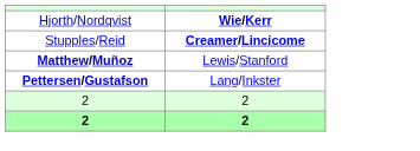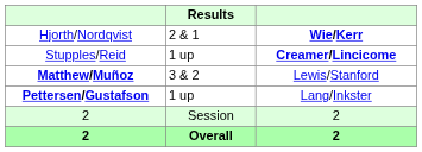+ column: Results | 2 & 1 | 1 up | 3 & 2 | 1 up | Session | Overall
